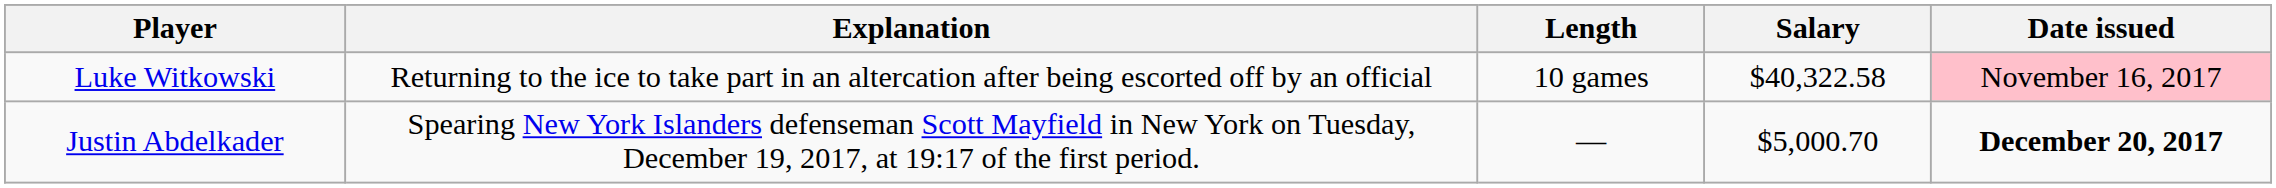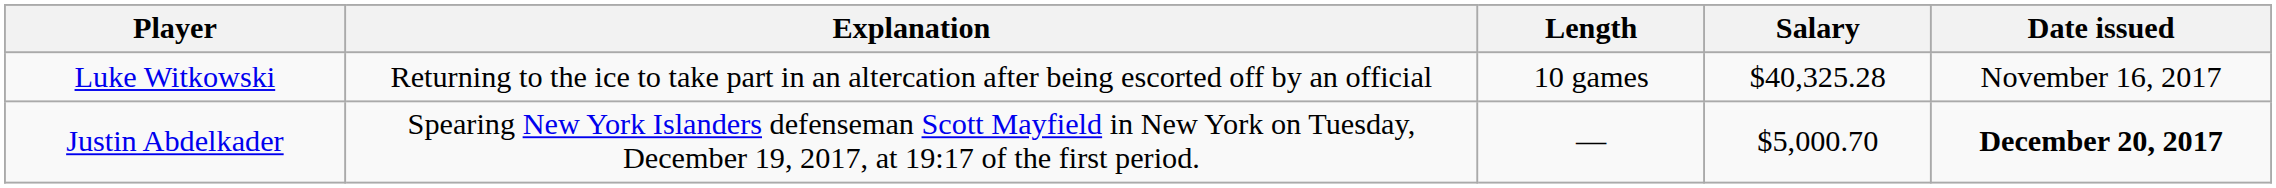Luke Witkowski | Salary: $40,322.58 -> $40,325.28
Luke Witkowski | Date issued: pink background -> no background
